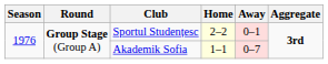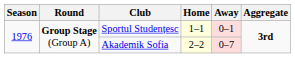Sportul Studențesc | Home: 2–2 -> 1–1
Akademik Sofia | Home: 1–1 -> 2–2
